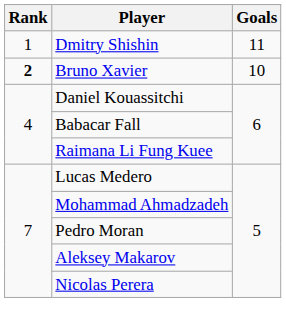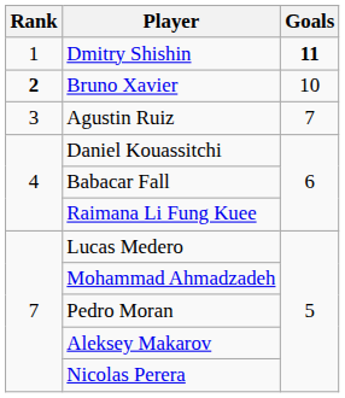Dmitry Shishin | Goals: normal -> bold
+ row: 3 | Agustin Ruiz | 7
